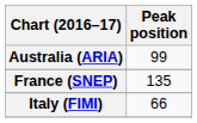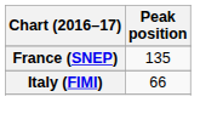- row: Australia (ARIA) | 99
